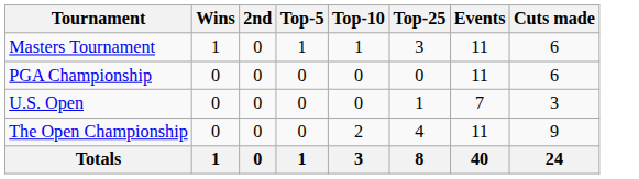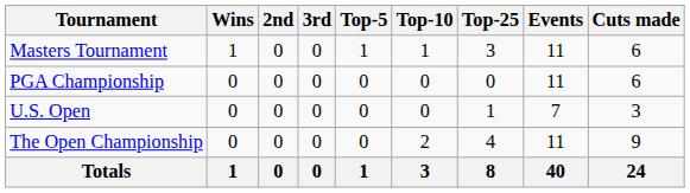+ column: 3rd | 0 | 0 | 0 | 0 | 0
